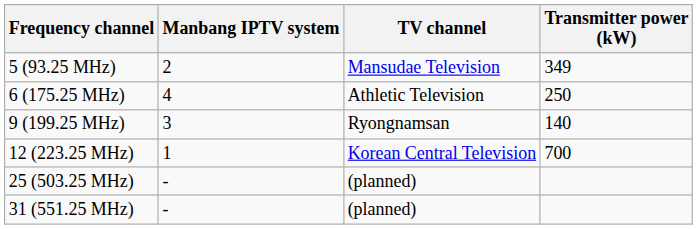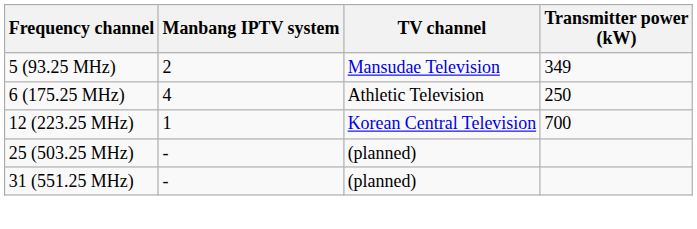- row: 9 (199.25 MHz) | 3 | Ryongnamsan | 140
